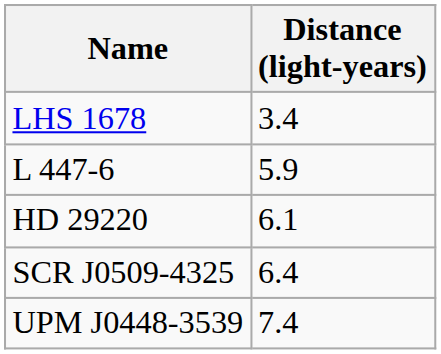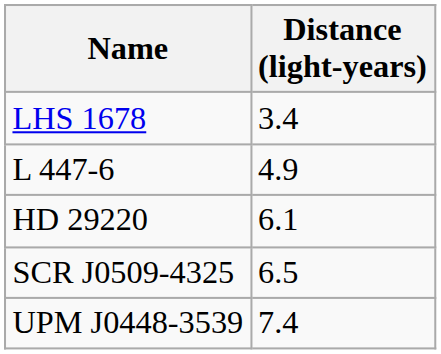L 447-6 | Distance (light-years): 5.9 -> 4.9
SCR J0509-4325 | Distance (light-years): 6.4 -> 6.5
